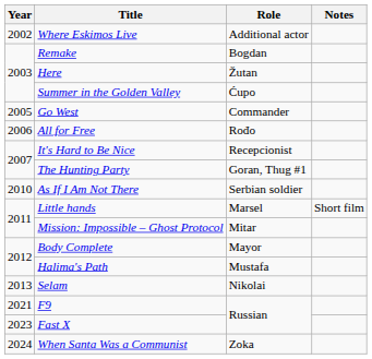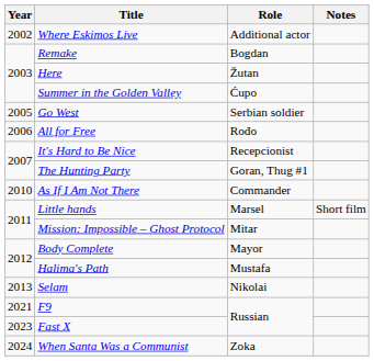Go West | Role: Commander -> Serbian soldier
As If I Am Not There | Role: Serbian soldier -> Commander
